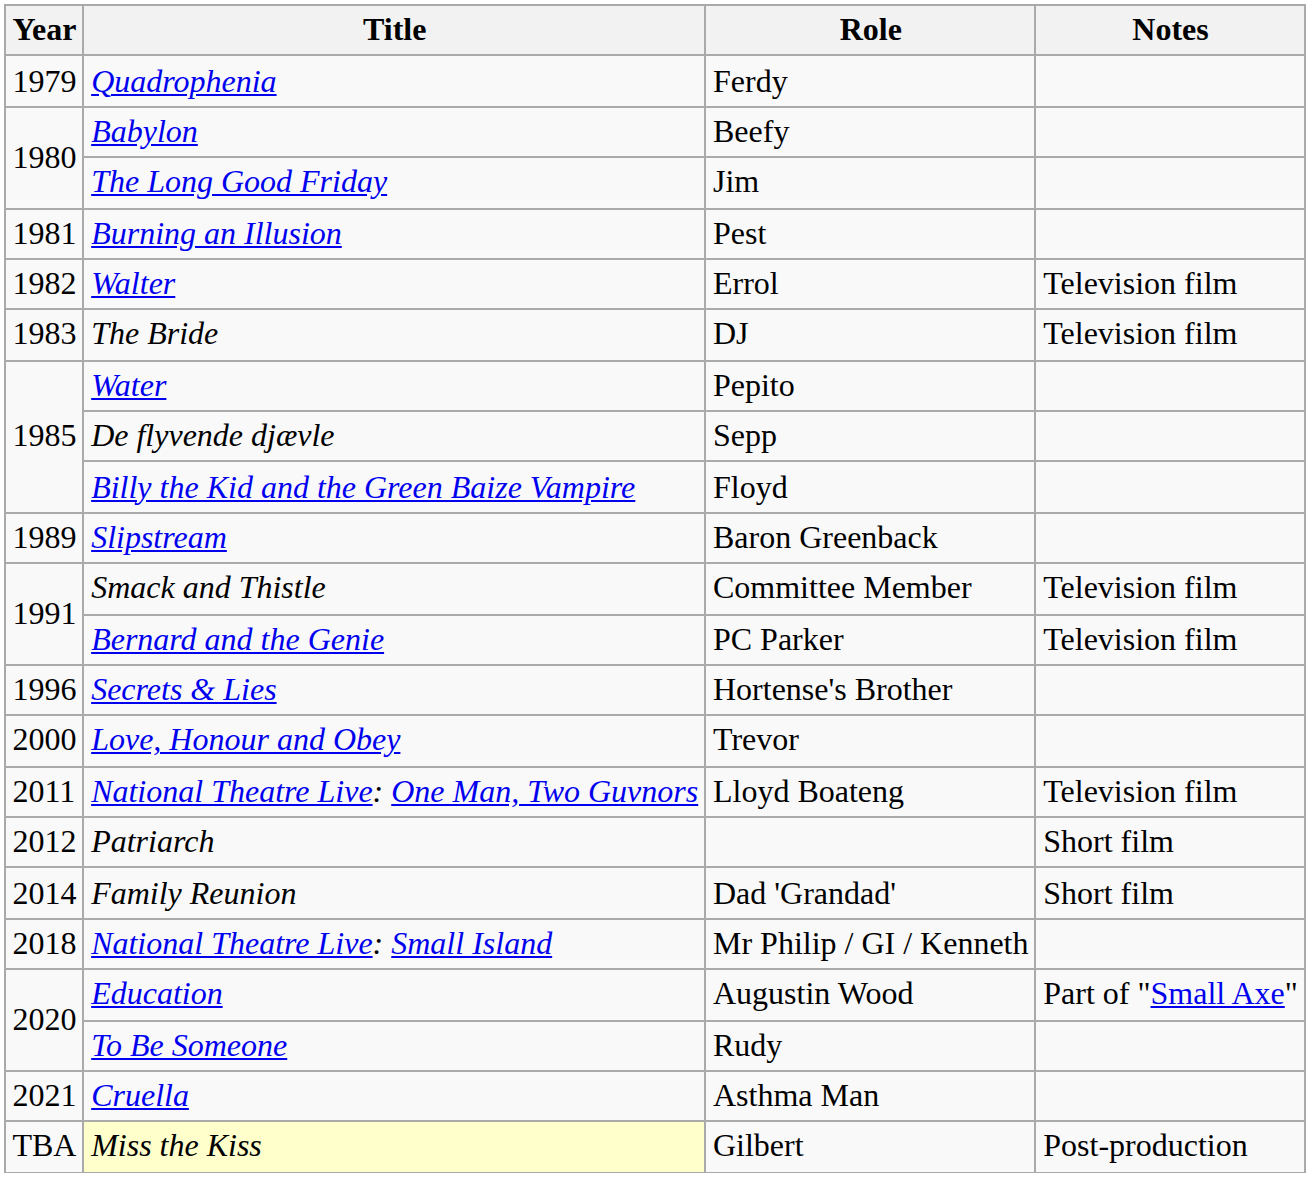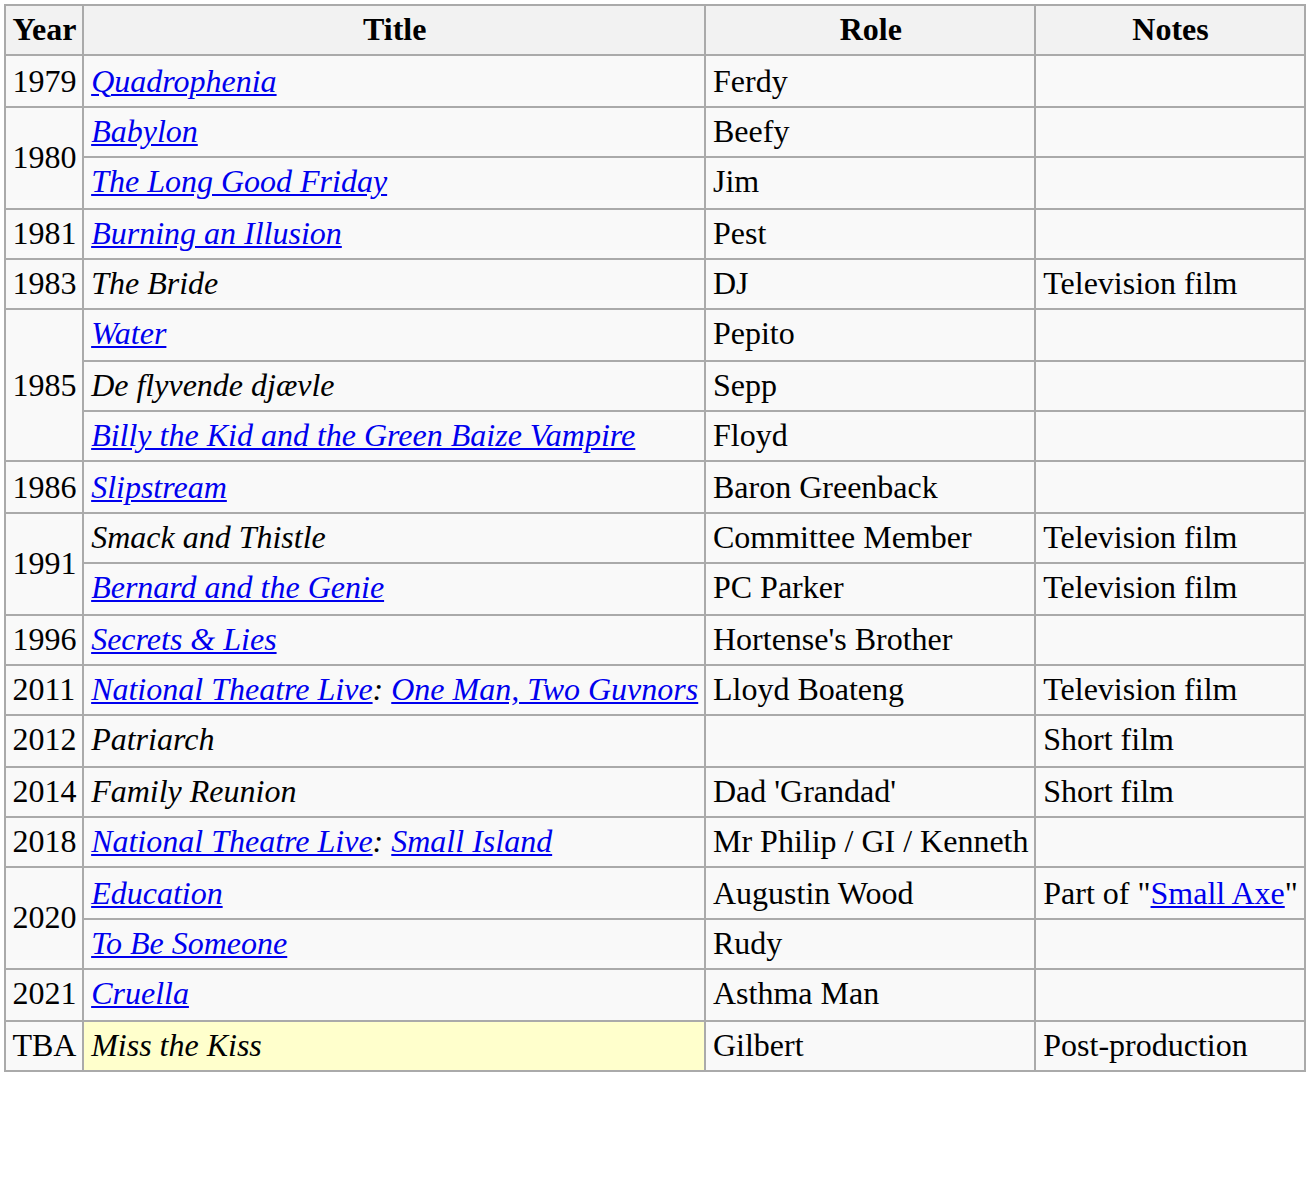- row: 1982 | Walter | Errol | Television film
Slipstream | Year: 1989 -> 1986
- row: 2000 | Love, Honour and Obey | Trevor
